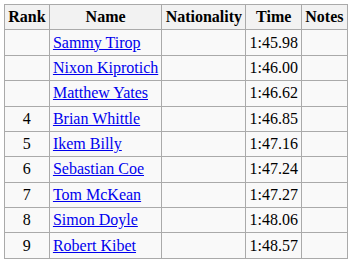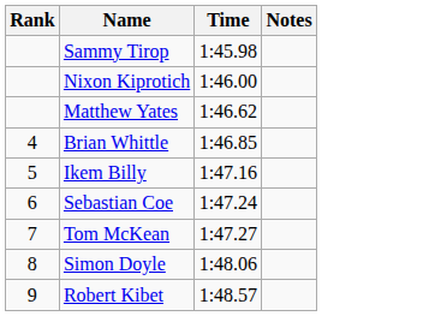- column: Nationality
